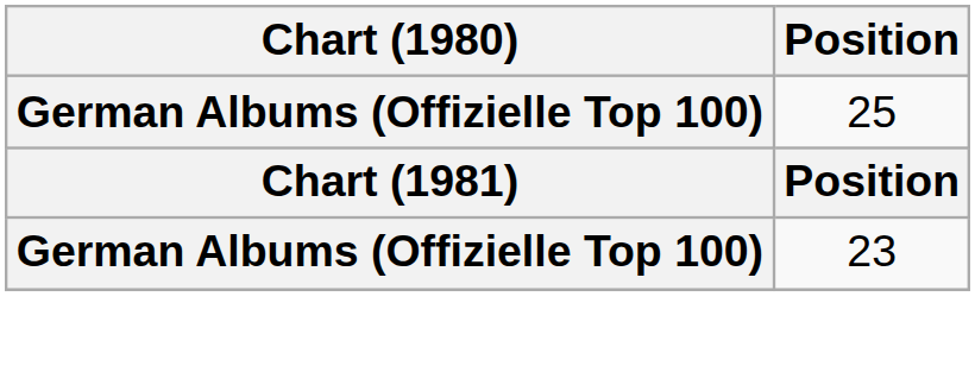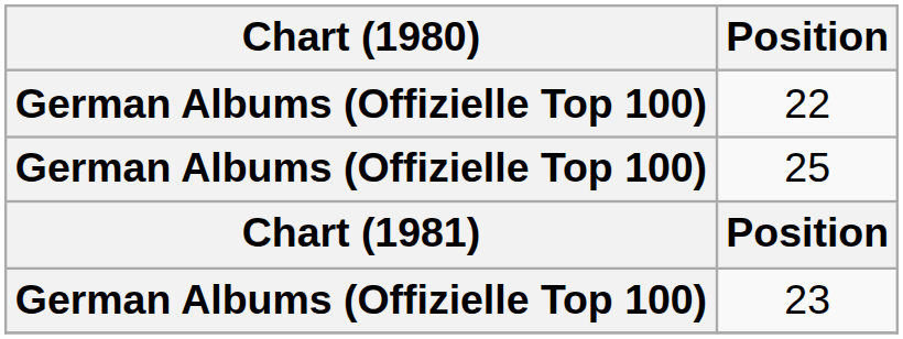+ row: German Albums (Offizielle Top 100) | 22
